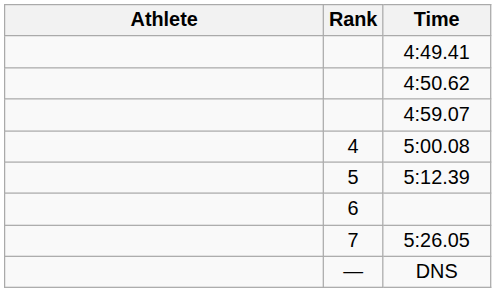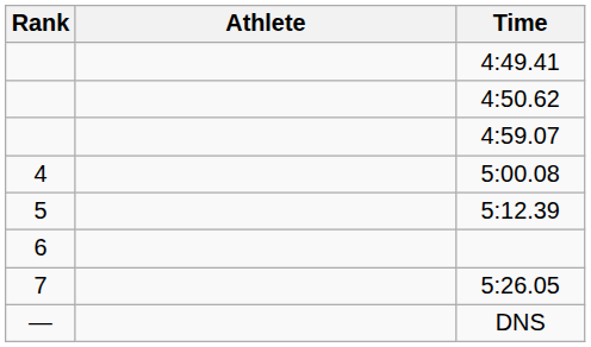columns swapped: Rank <-> Athlete
